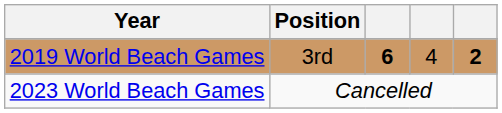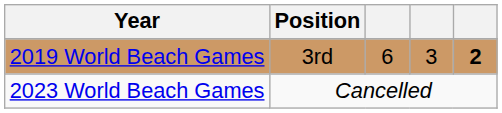2019 World Beach Games | column 3: bold -> normal
2019 World Beach Games | column 4: 4 -> 3
